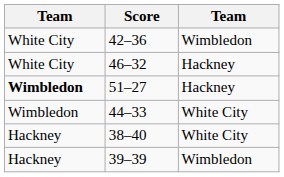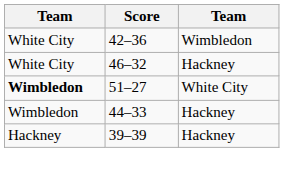51–27 | column 3: Hackney -> White City
44–33 | column 3: White City -> Hackney
- row: Hackney | 38–40 | White City
39–39 | column 3: Wimbledon -> Hackney
